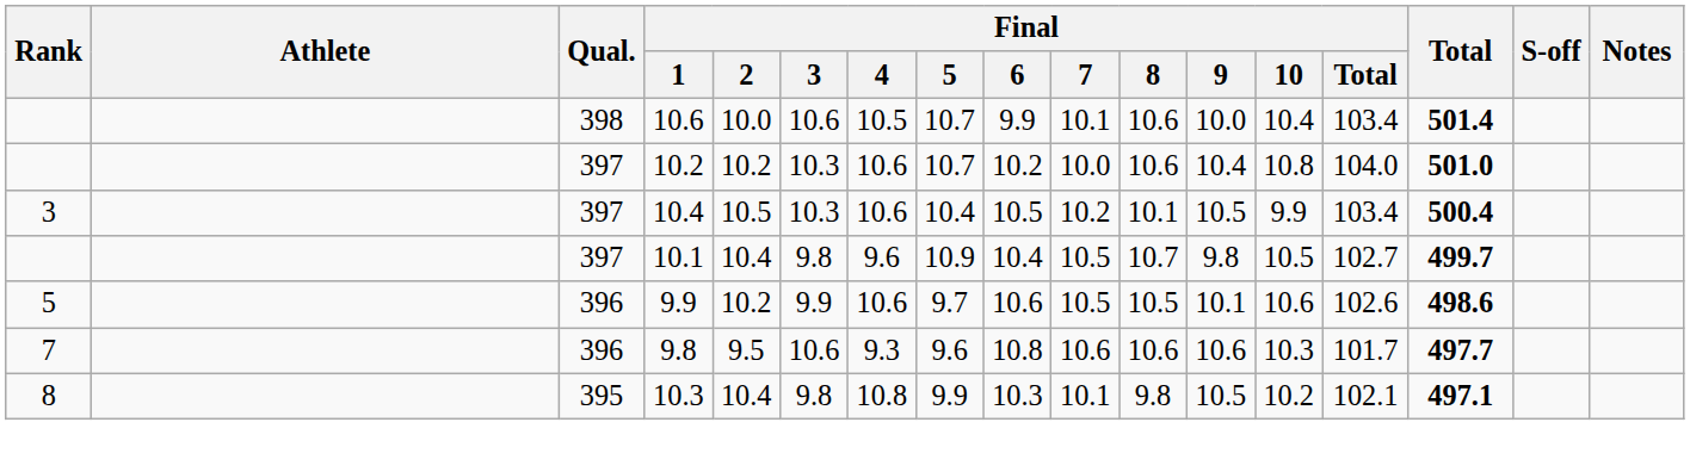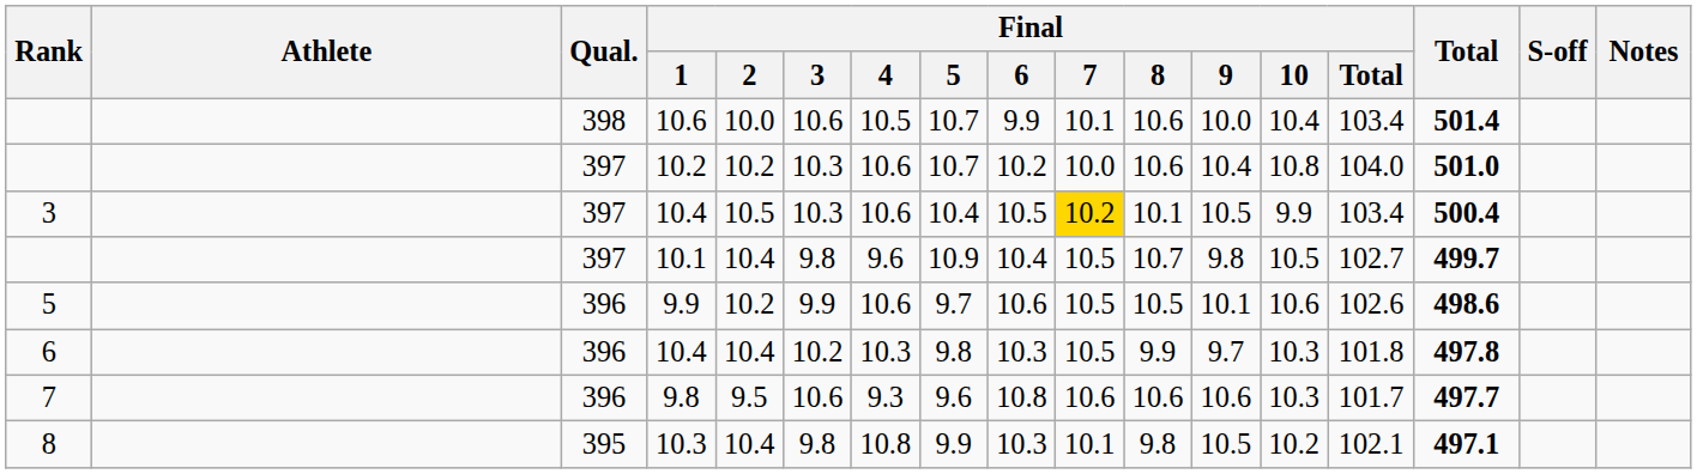3 / 10.4 | Final / 7: no background -> gold background
+ row: 6 | 396 | 10.4 | 10.4 | 10.2 | 10.3 | 9.8 | 10.3 | 10.5 | 9.9 | 9.7 | 10.3 | 101.8 | 497.8
